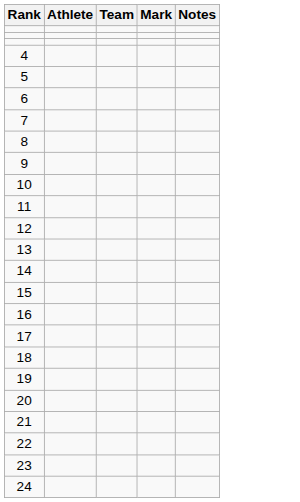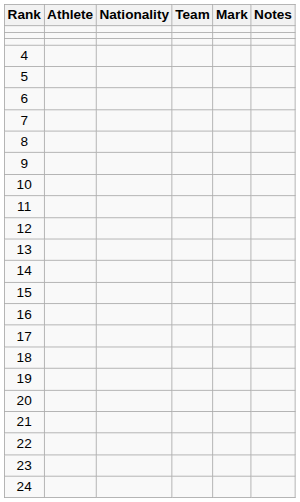+ column: Nationality
